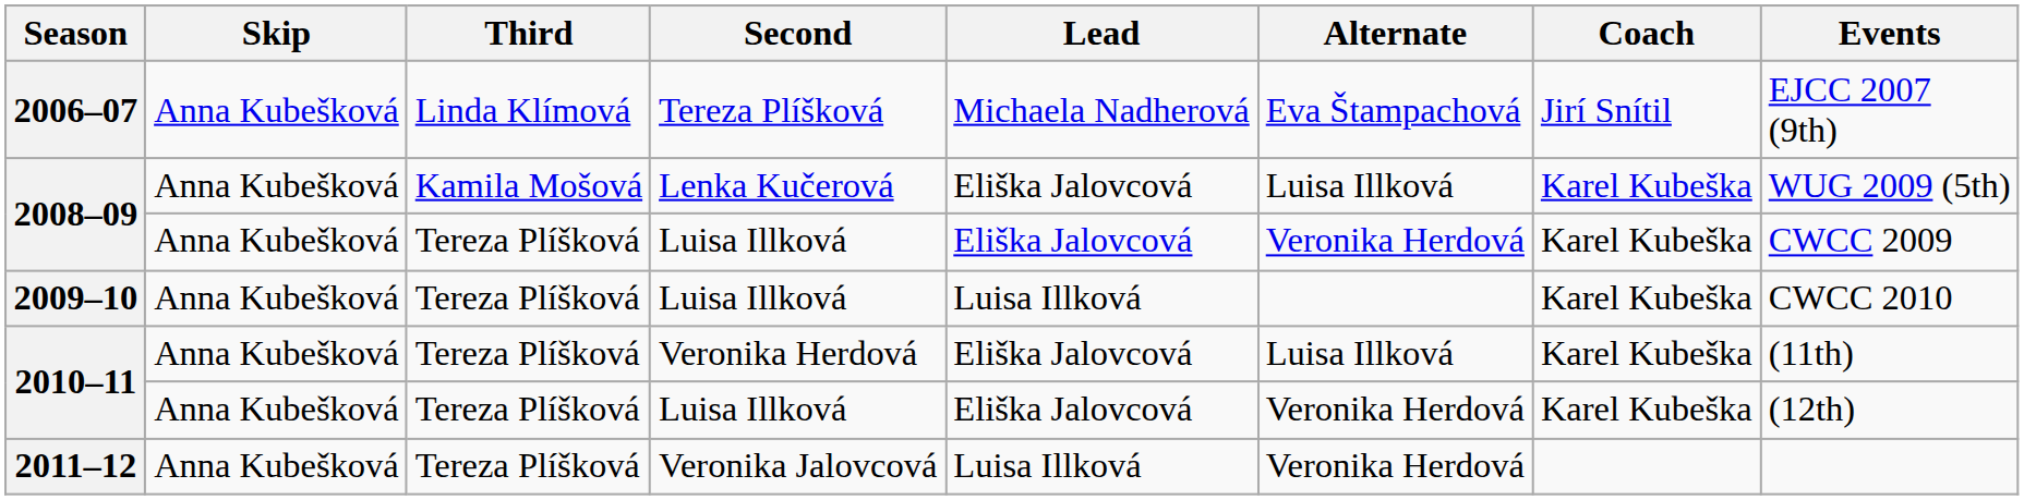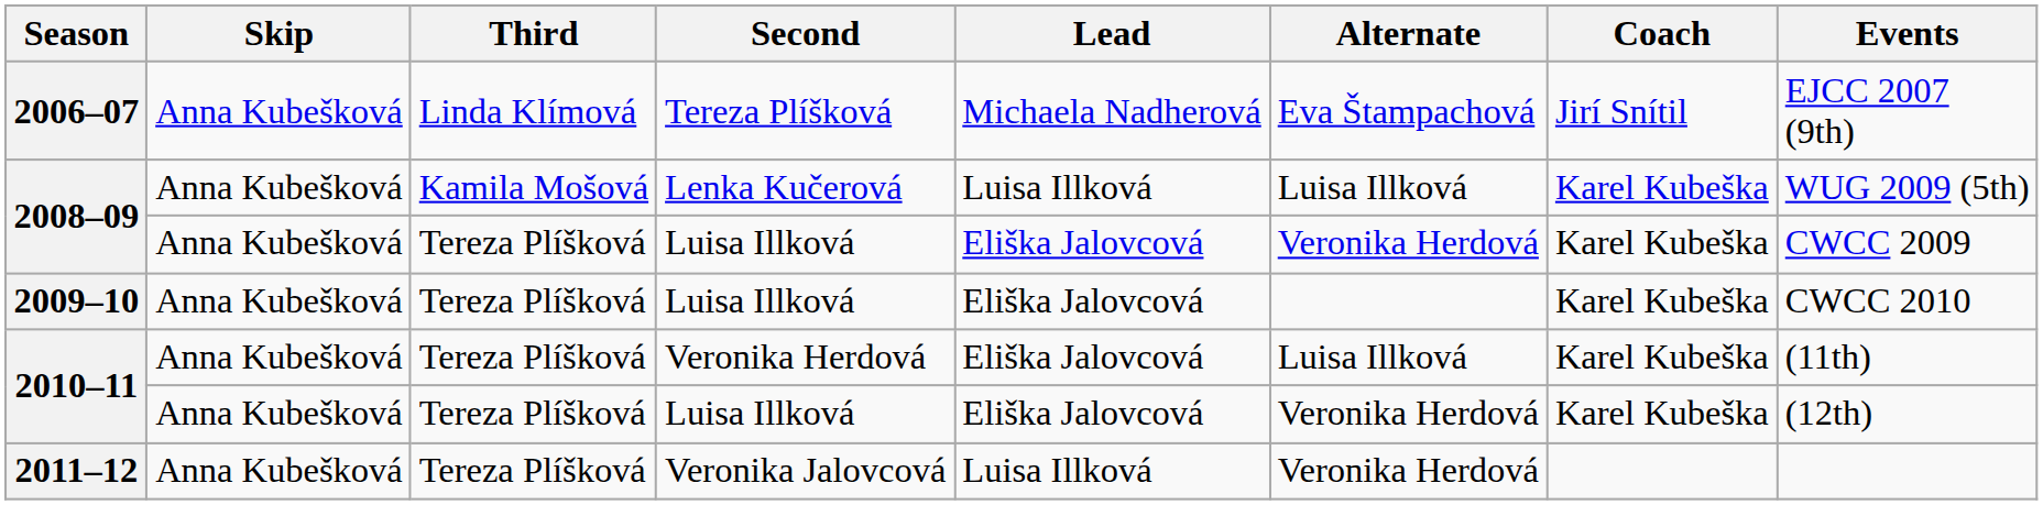2008–09 / Lenka Kučerová | Lead: Eliška Jalovcová -> Luisa Illková
2009–10 | Lead: Luisa Illková -> Eliška Jalovcová
